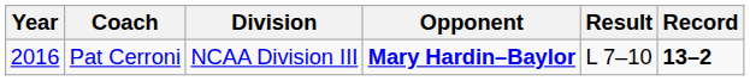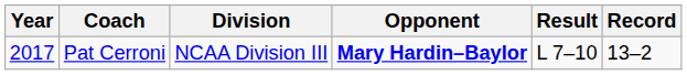Pat Cerroni | Year: 2016 -> 2017
Pat Cerroni | Record: bold -> normal
